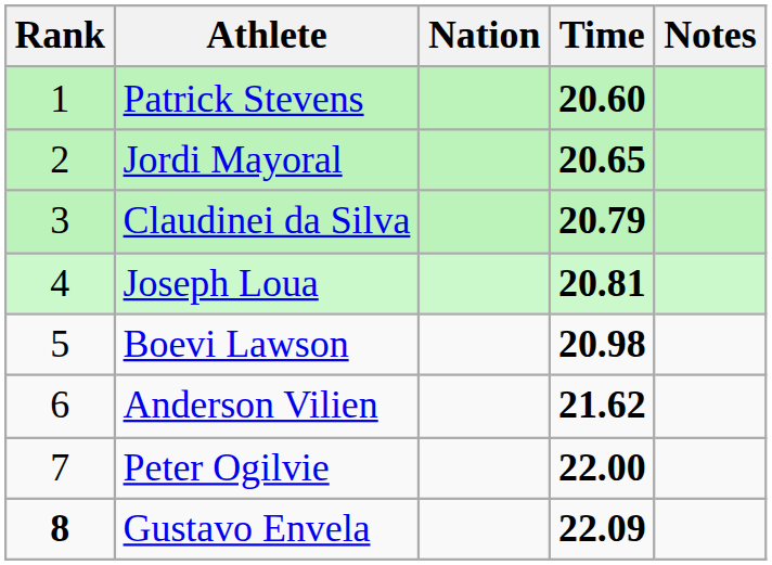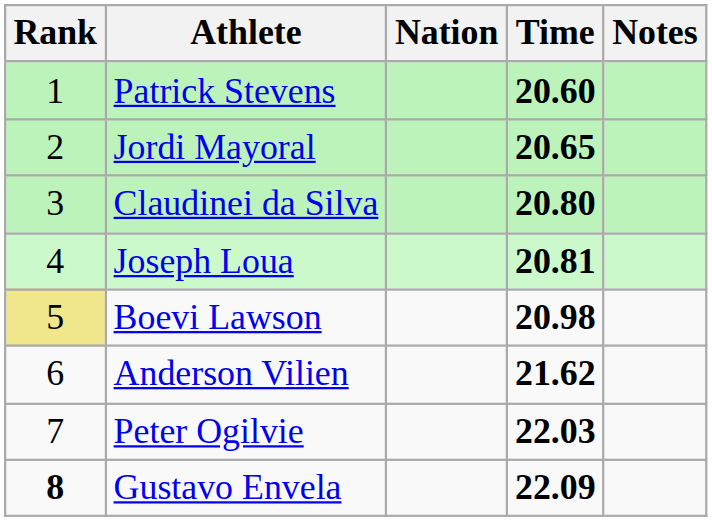Claudinei da Silva | Time: 20.79 -> 20.80
Boevi Lawson | Rank: no background -> khaki background
Peter Ogilvie | Time: 22.00 -> 22.03
